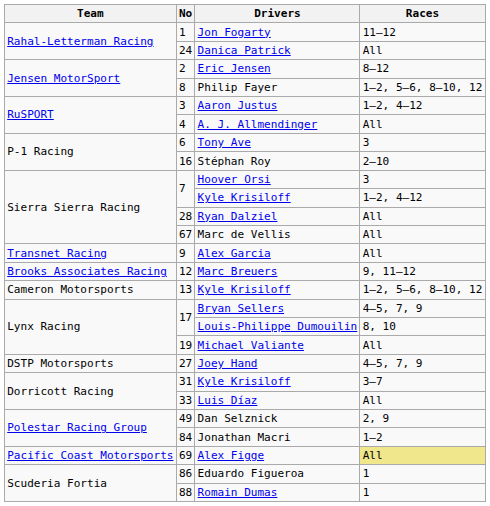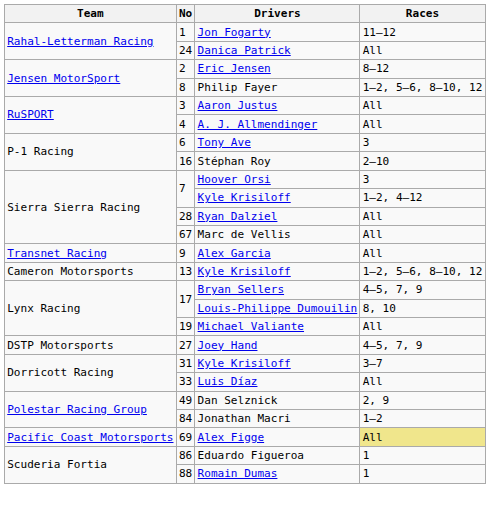Aaron Justus | Races: 1–2, 4–12 -> All
- row: Brooks Associates Racing | 12 | Marc Breuers | 9, 11–12
